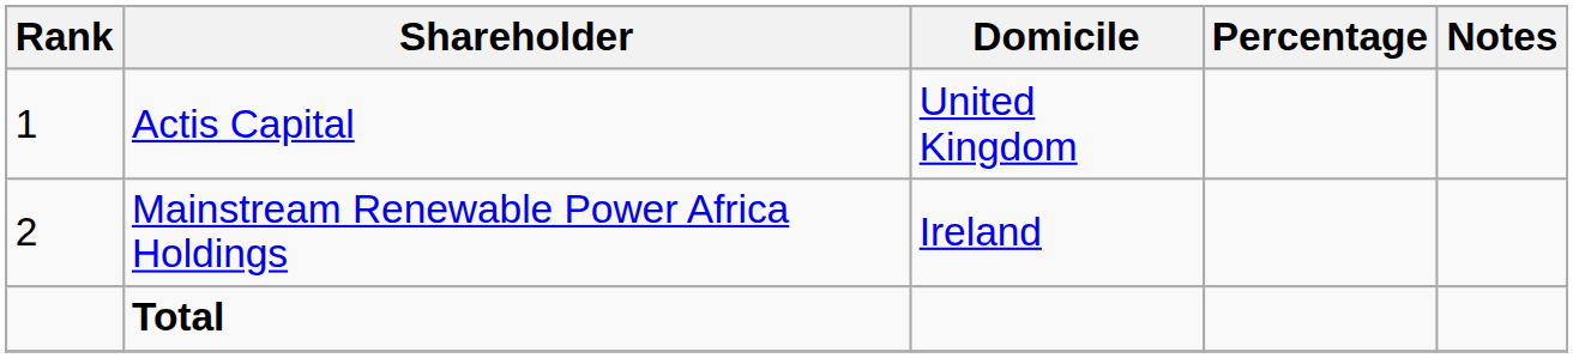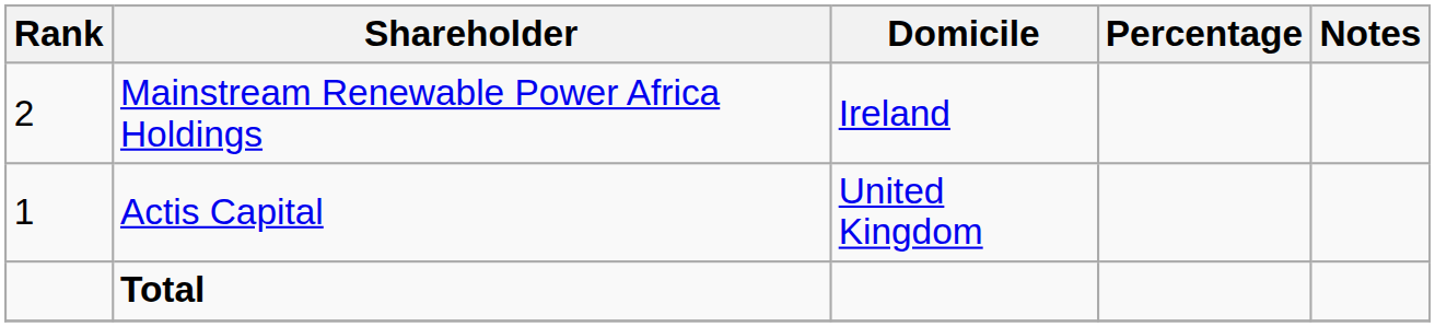rows swapped: Actis Capital <-> Mainstream Renewable Power Africa Holdings
